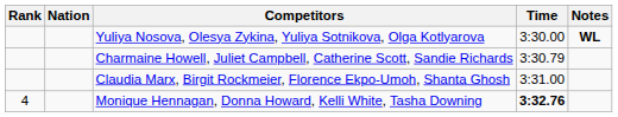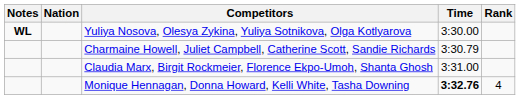columns swapped: Rank <-> Notes
